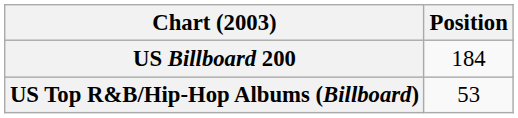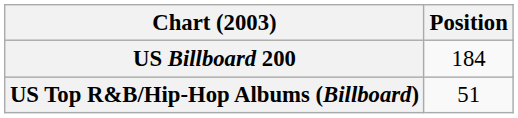US Top R&B/Hip-Hop Albums (Billboard) | Position: 53 -> 51
